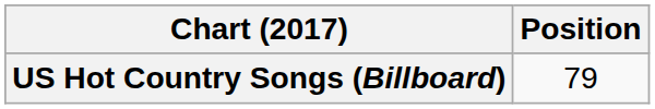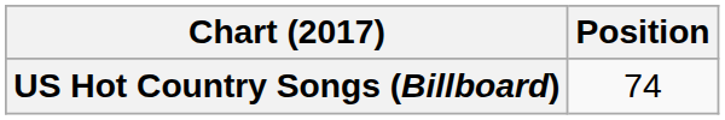US Hot Country Songs (Billboard) | Position: 79 -> 74
